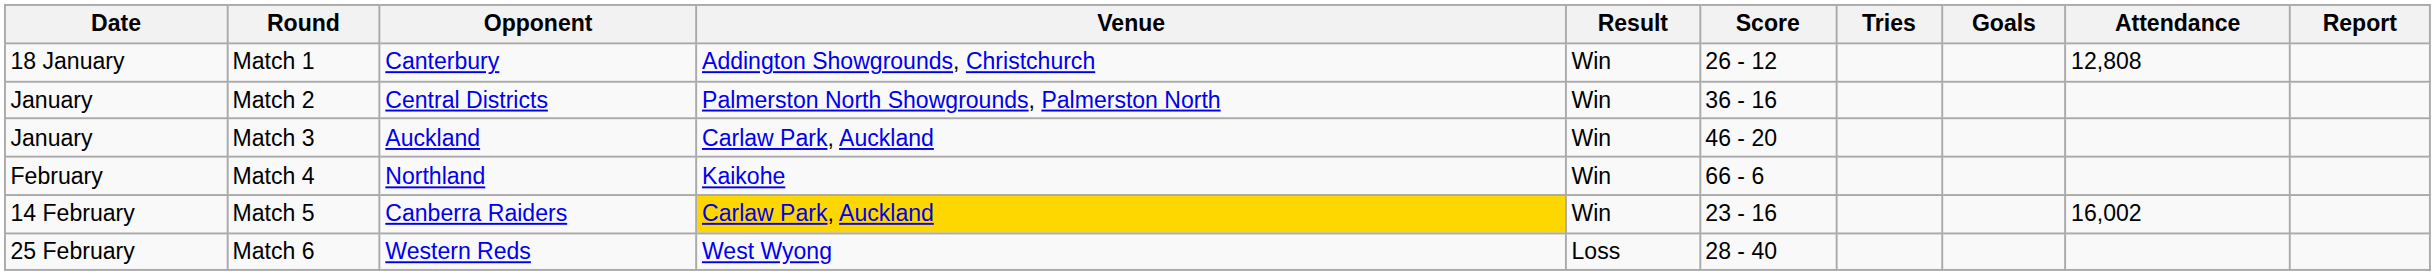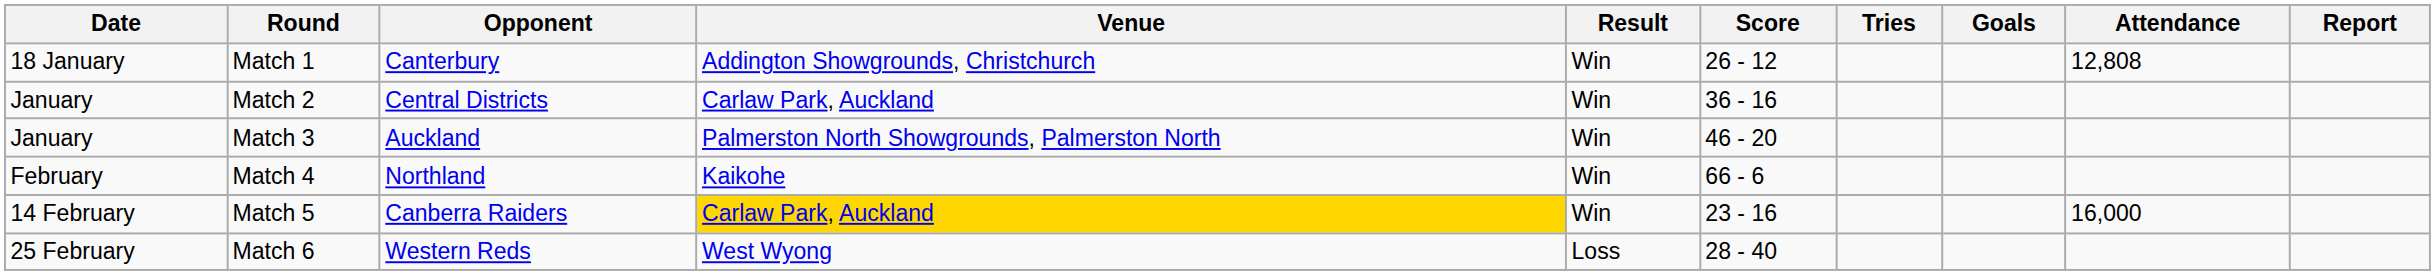Match 2 | Venue: Palmerston North Showgrounds, Palmerston North -> Carlaw Park, Auckland
Match 3 | Venue: Carlaw Park, Auckland -> Palmerston North Showgrounds, Palmerston North
Match 5 | Attendance: 16,002 -> 16,000
